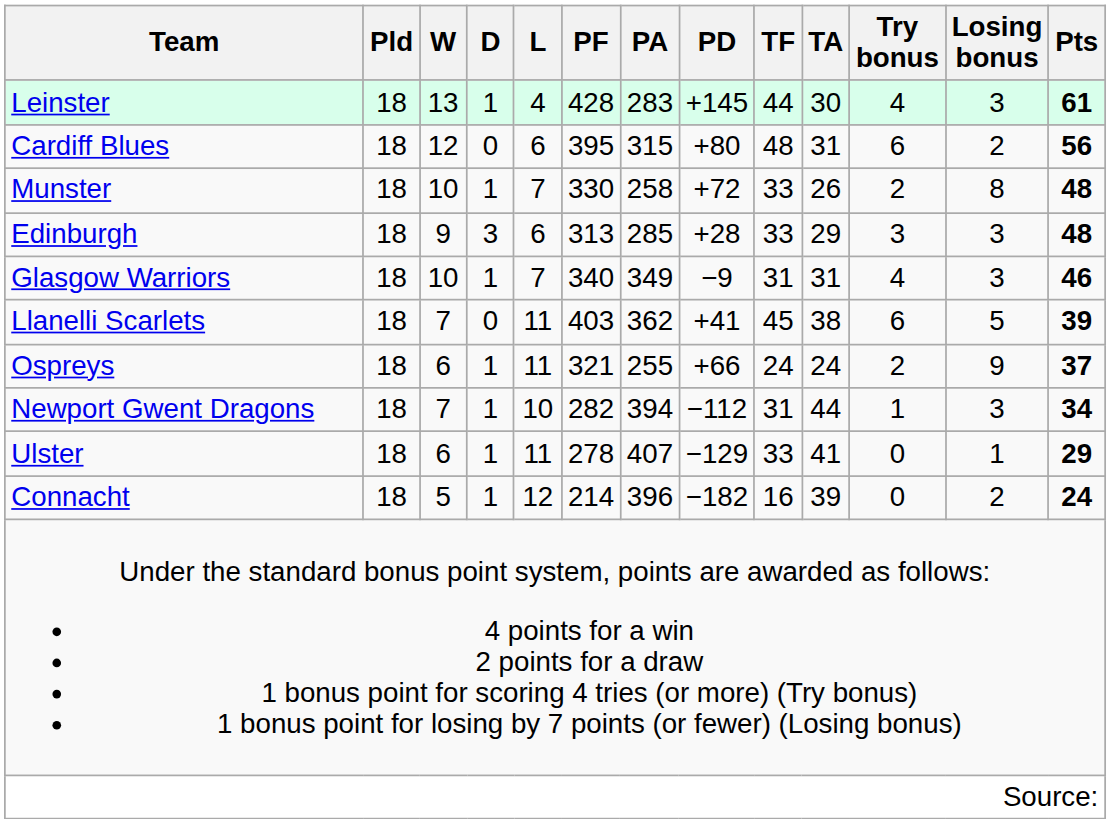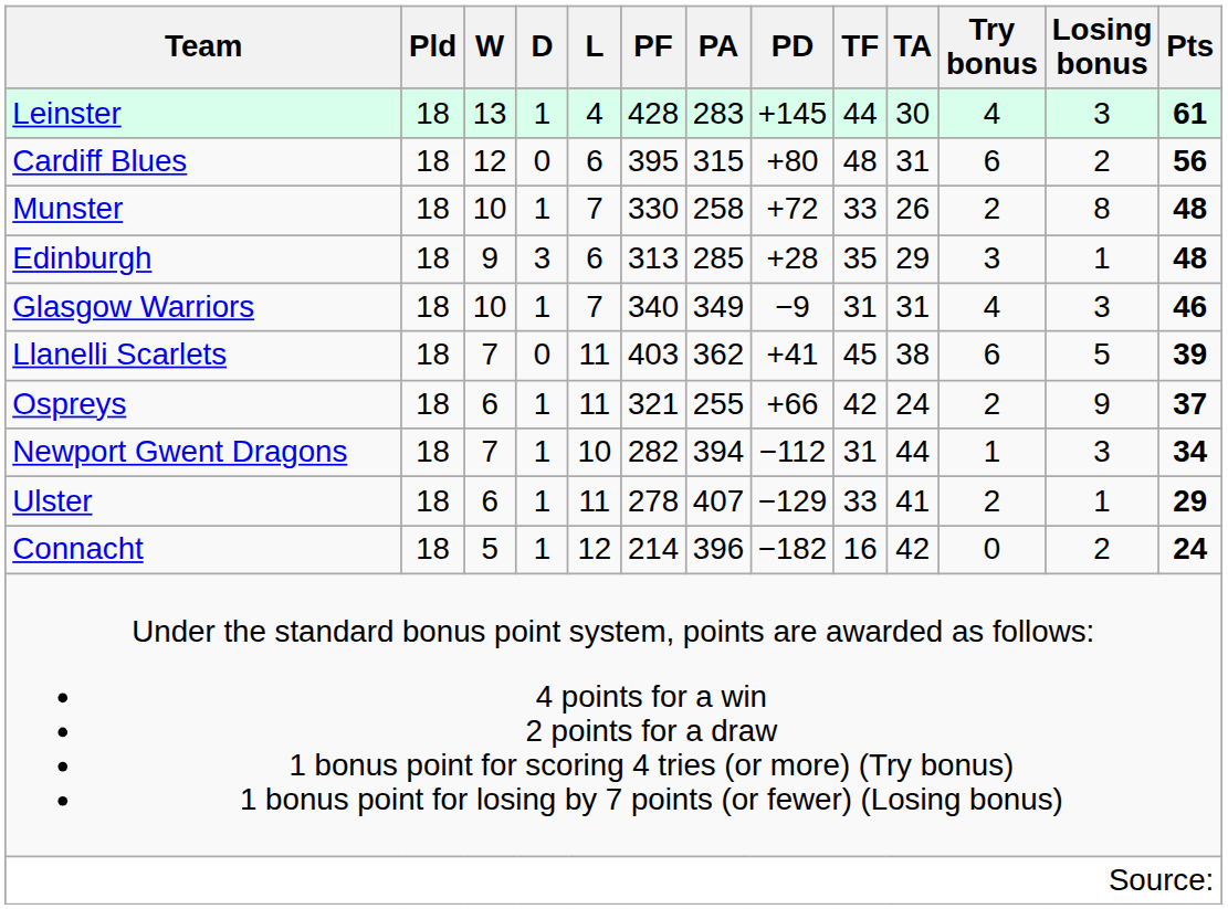Edinburgh | TF: 33 -> 35
Edinburgh | Losing bonus: 3 -> 1
Ospreys | TF: 24 -> 42
Ulster | Try bonus: 0 -> 2
Connacht | TA: 39 -> 42
